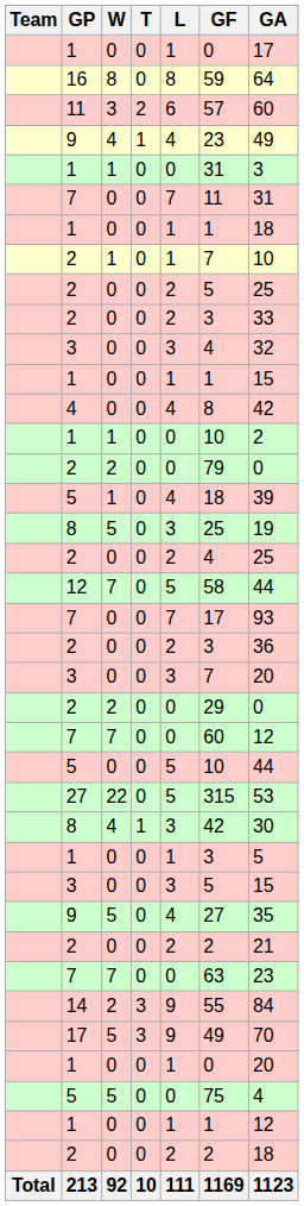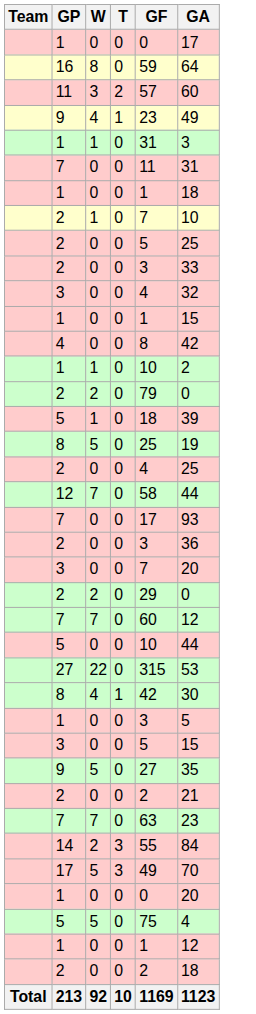- column: L | 1 | 8 | 6 | 4 | 0 | 7 | 1 | 1 | 2 | 2 | 3 | 1 | 4 | 0 | 0 | 4 | 3 | 2 | 5 | 7 | 2 | 3 | 0 | 0 | 5 | 5 | 3 | 1 | 3 | 4 | 2 | 0 | 9 | 9 | 1 | 0 | 1 | 2 | 111
